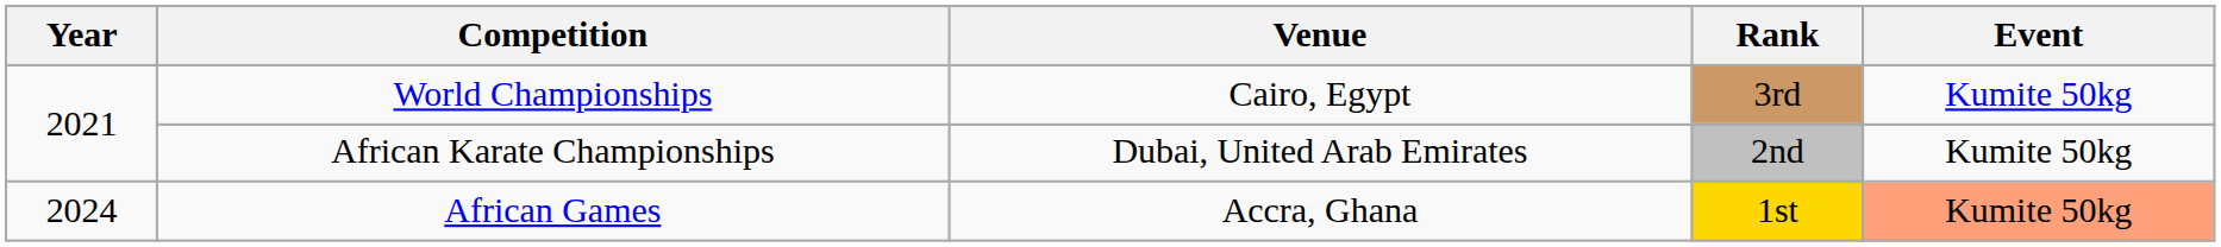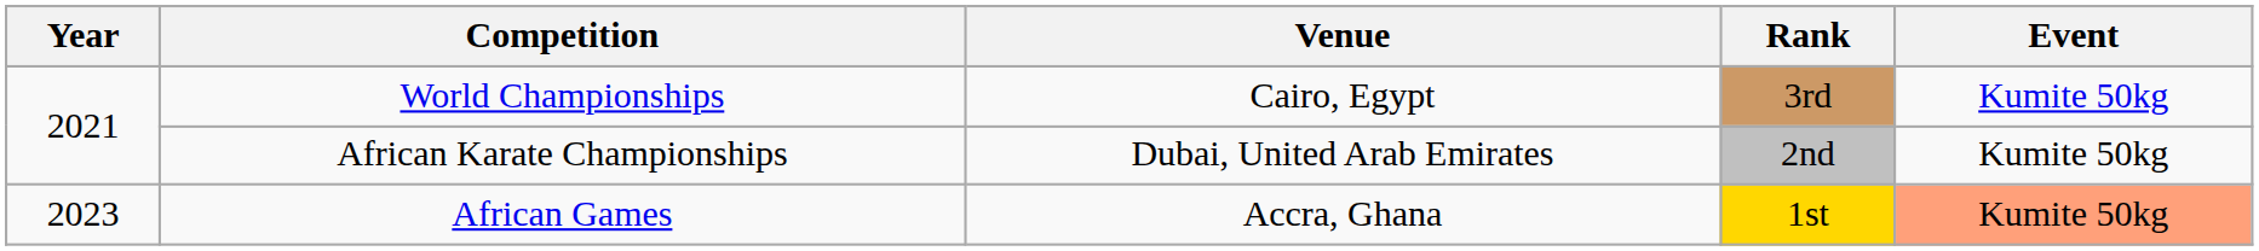African Games | Year: 2024 -> 2023
